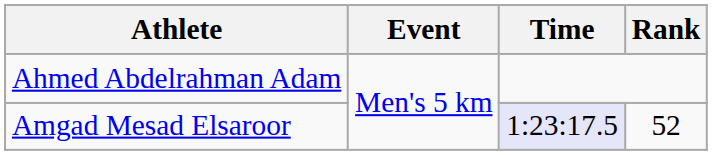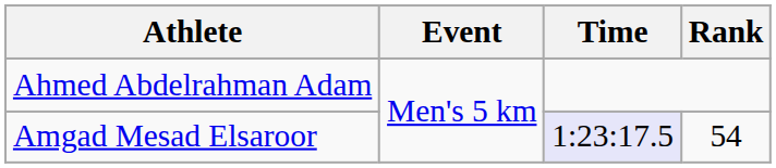Amgad Mesad Elsaroor | Rank: 52 -> 54
